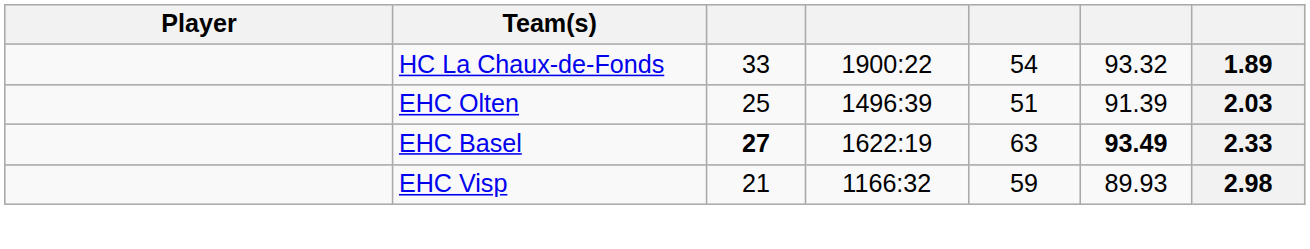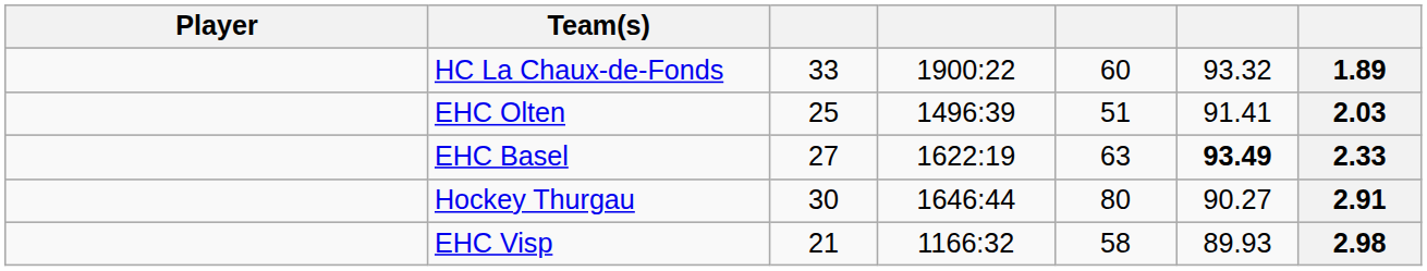HC La Chaux-de-Fonds | column 5: 54 -> 60
EHC Olten | column 6: 91.39 -> 91.41
EHC Basel | column 3: bold -> normal
+ row: Hockey Thurgau | 30 | 1646:44 | 80 | 90.27 | 2.91
EHC Visp | column 5: 59 -> 58
